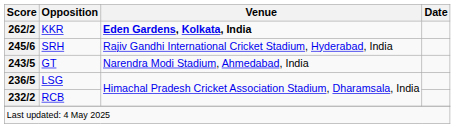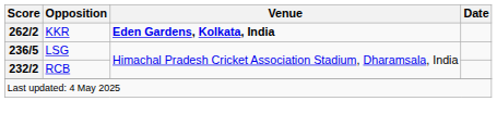- row: 245/6 | SRH | Rajiv Gandhi International Cricket Stadium, Hyderabad, India
- row: 243/5 | GT | Narendra Modi Stadium, Ahmedabad, India
